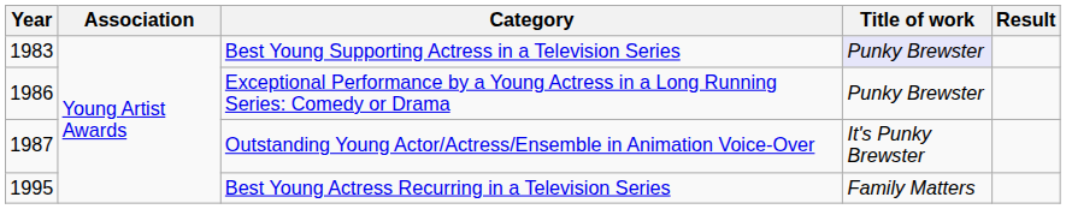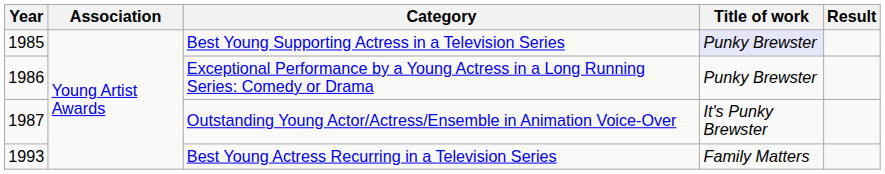Best Young Supporting Actress in a Television Series | Year: 1983 -> 1985
Best Young Actress Recurring in a Television Series | Year: 1995 -> 1993
